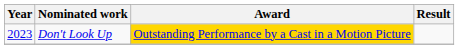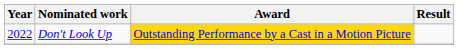Don't Look Up | Year: 2023 -> 2022
